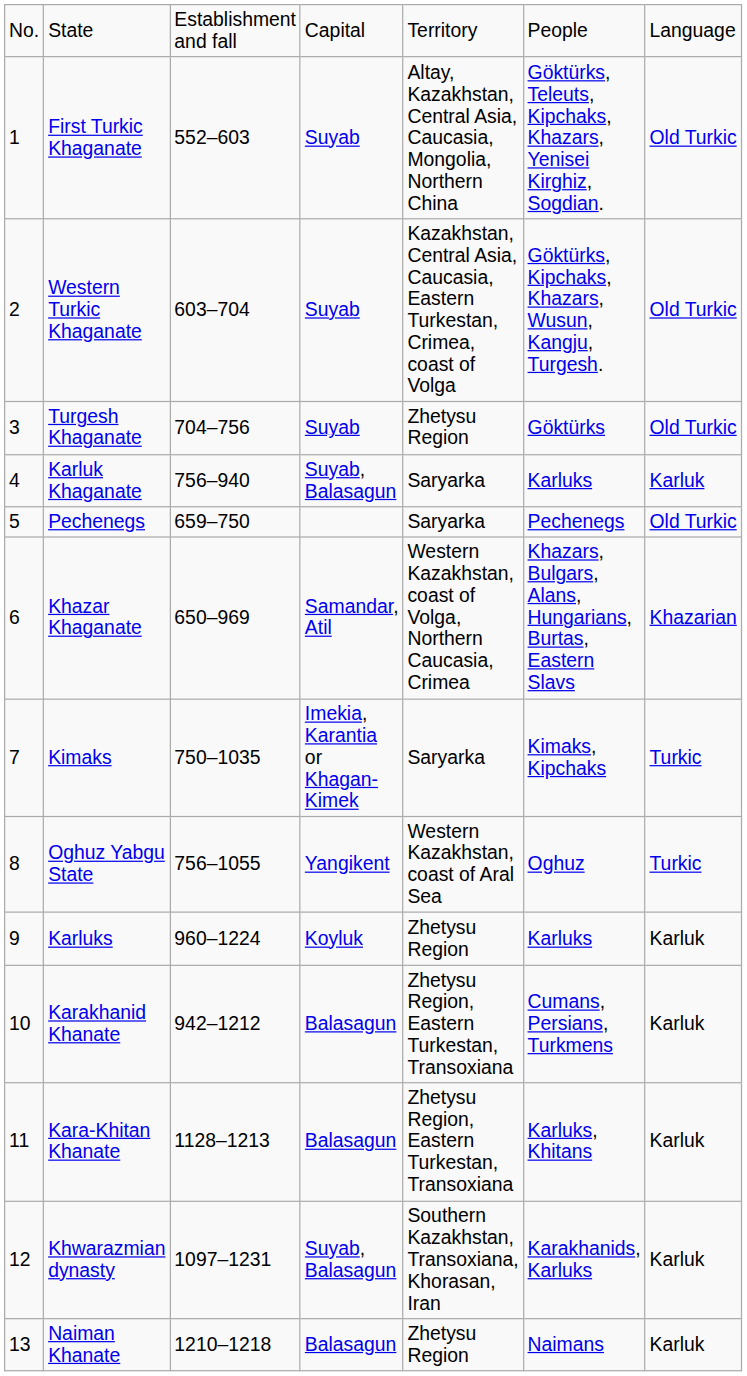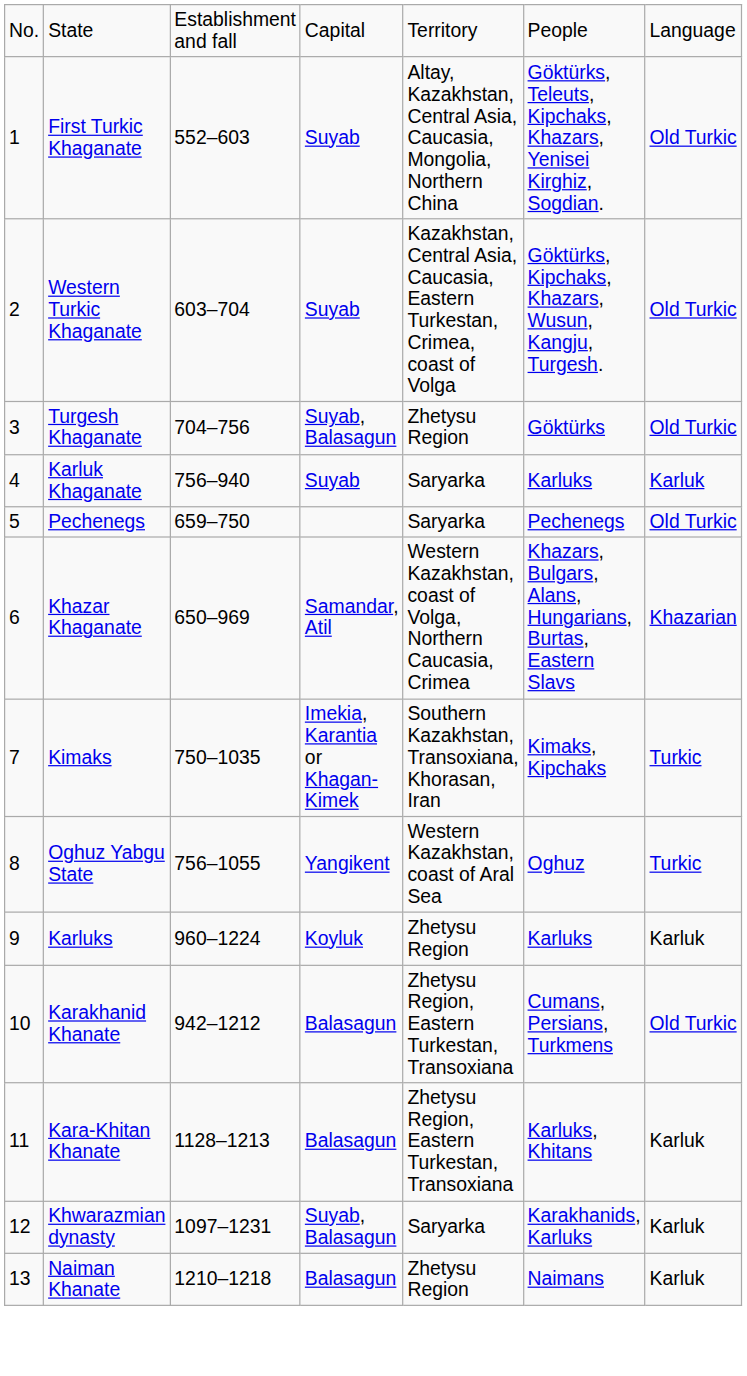Turgesh Khaganate | column 4: Suyab -> Suyab, Balasagun
Karluk Khaganate | column 4: Suyab, Balasagun -> Suyab
Kimaks | column 5: Saryarka -> Southern Kazakhstan, Transoxiana, Khorasan, Iran
Karakhanid Khanate | column 7: Karluk -> Old Turkic
Khwarazmian dynasty | column 5: Southern Kazakhstan, Transoxiana, Khorasan, Iran -> Saryarka
